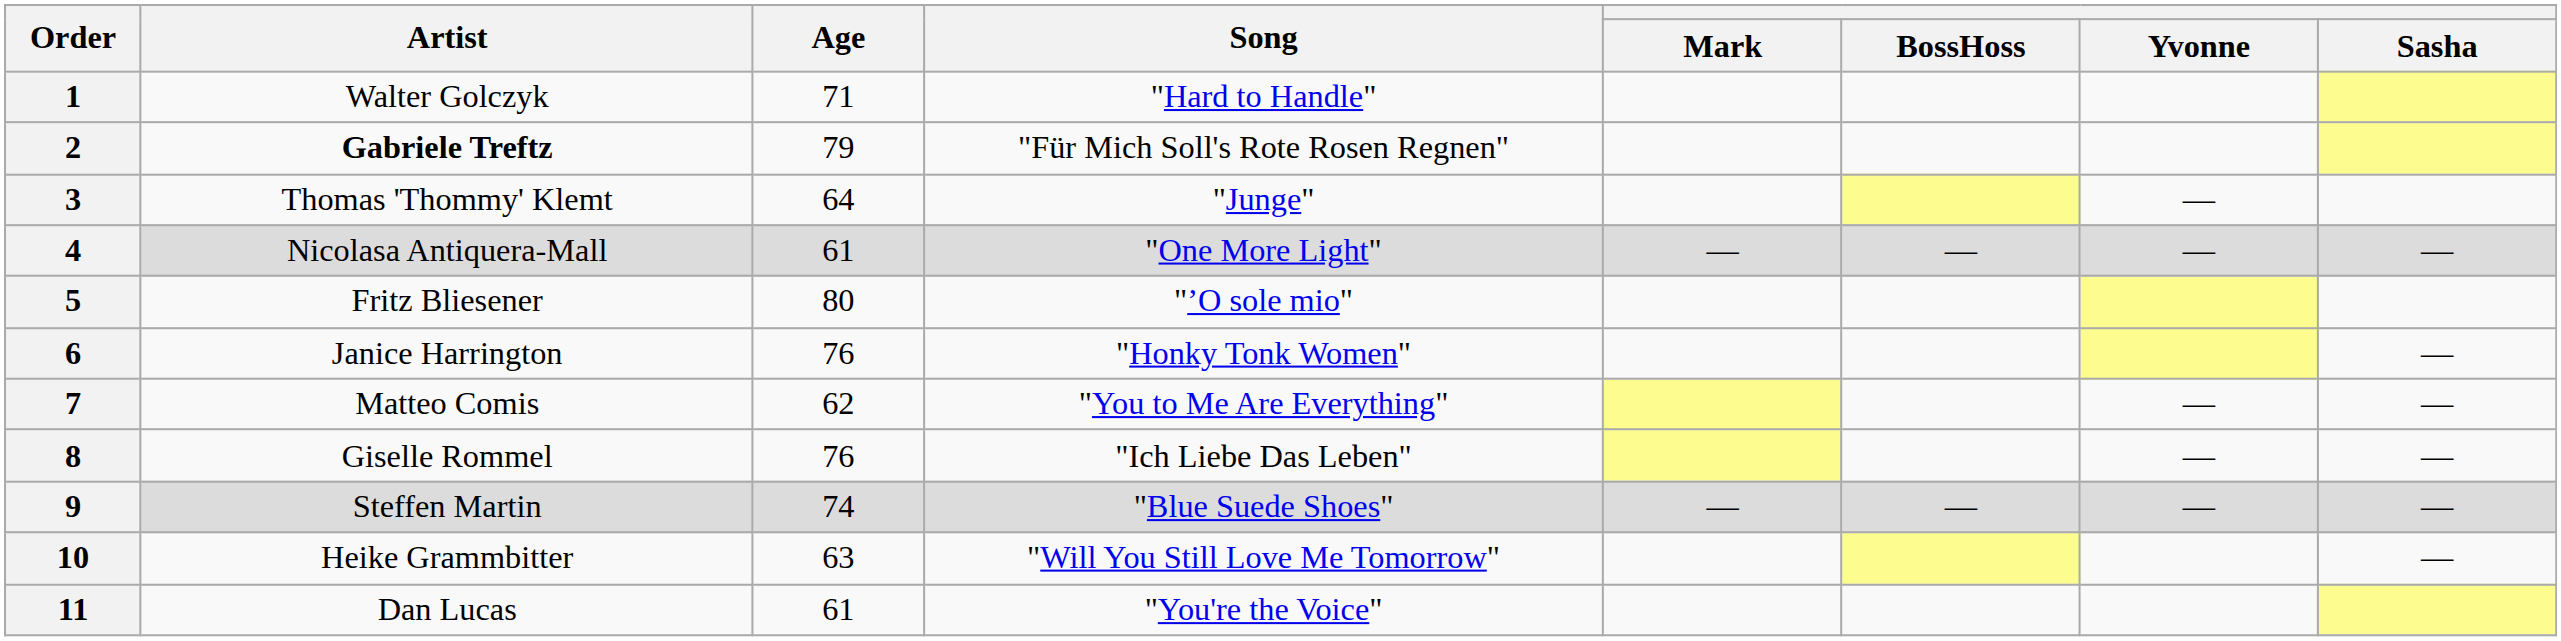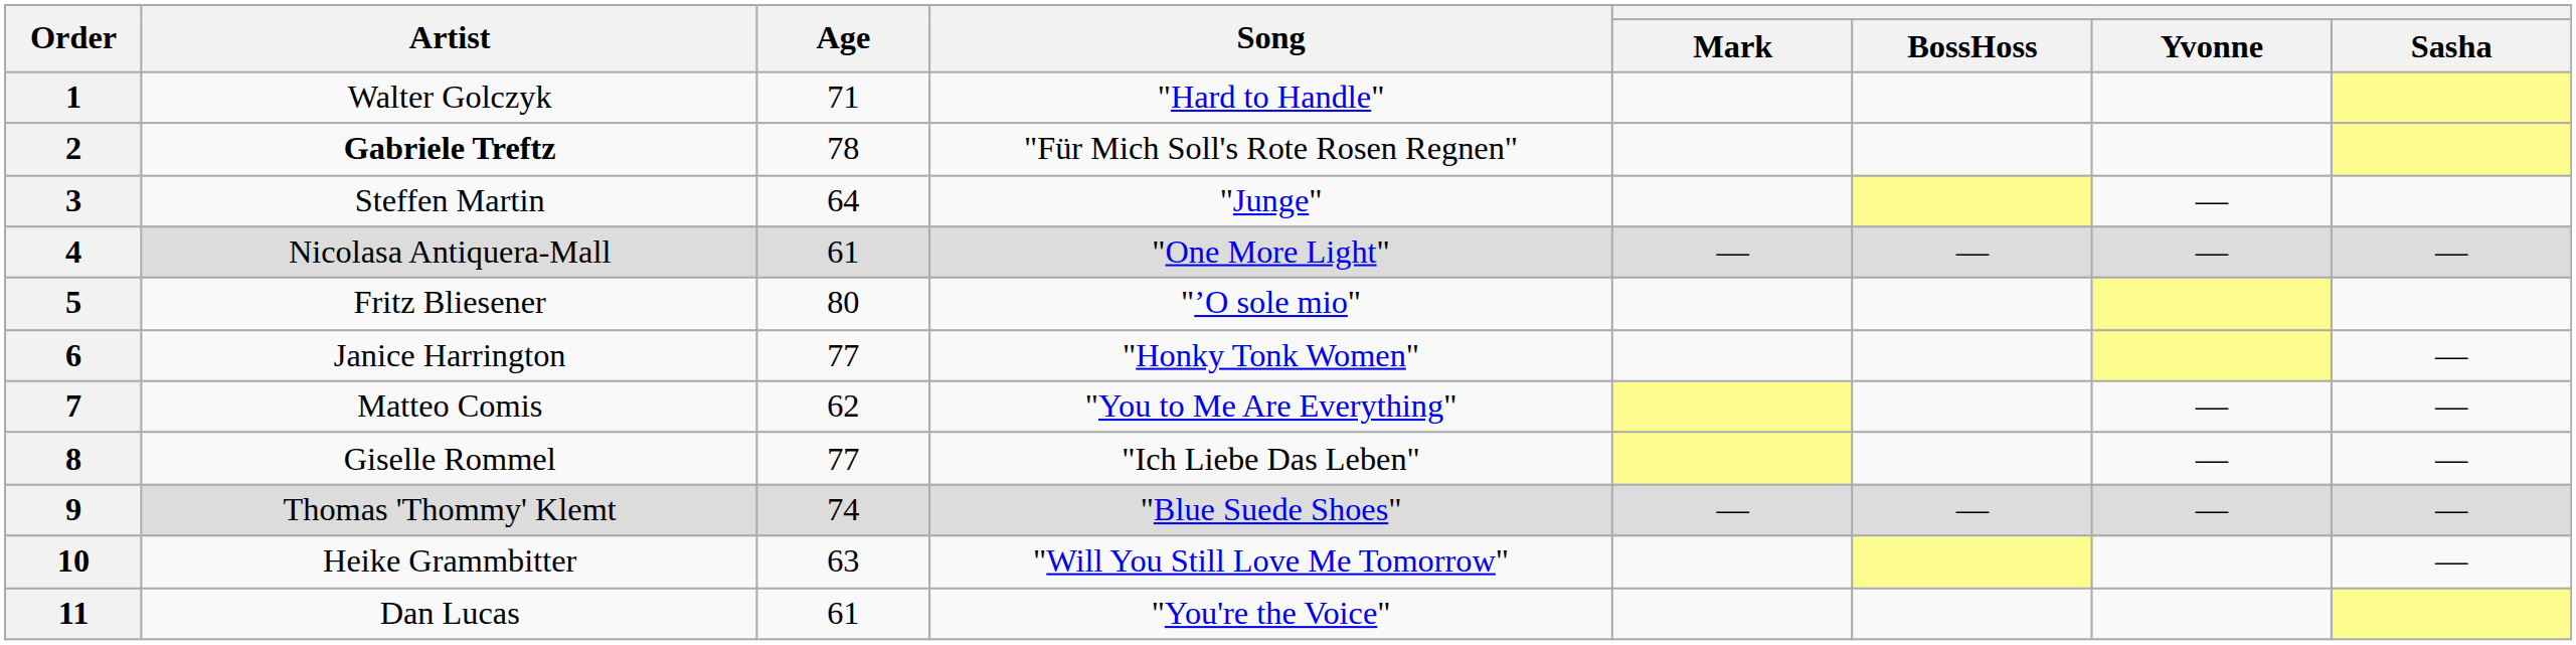2 | Age: 79 -> 78
3 | Artist: Thomas 'Thommy' Klemt -> Steffen Martin
6 | Age: 76 -> 77
8 | Age: 76 -> 77
9 | Artist: Steffen Martin -> Thomas 'Thommy' Klemt
